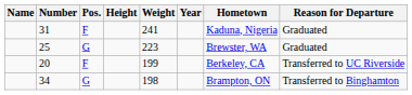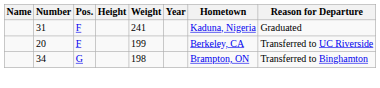- row: 25 | G | 223 | Brewster, WA | Graduated
